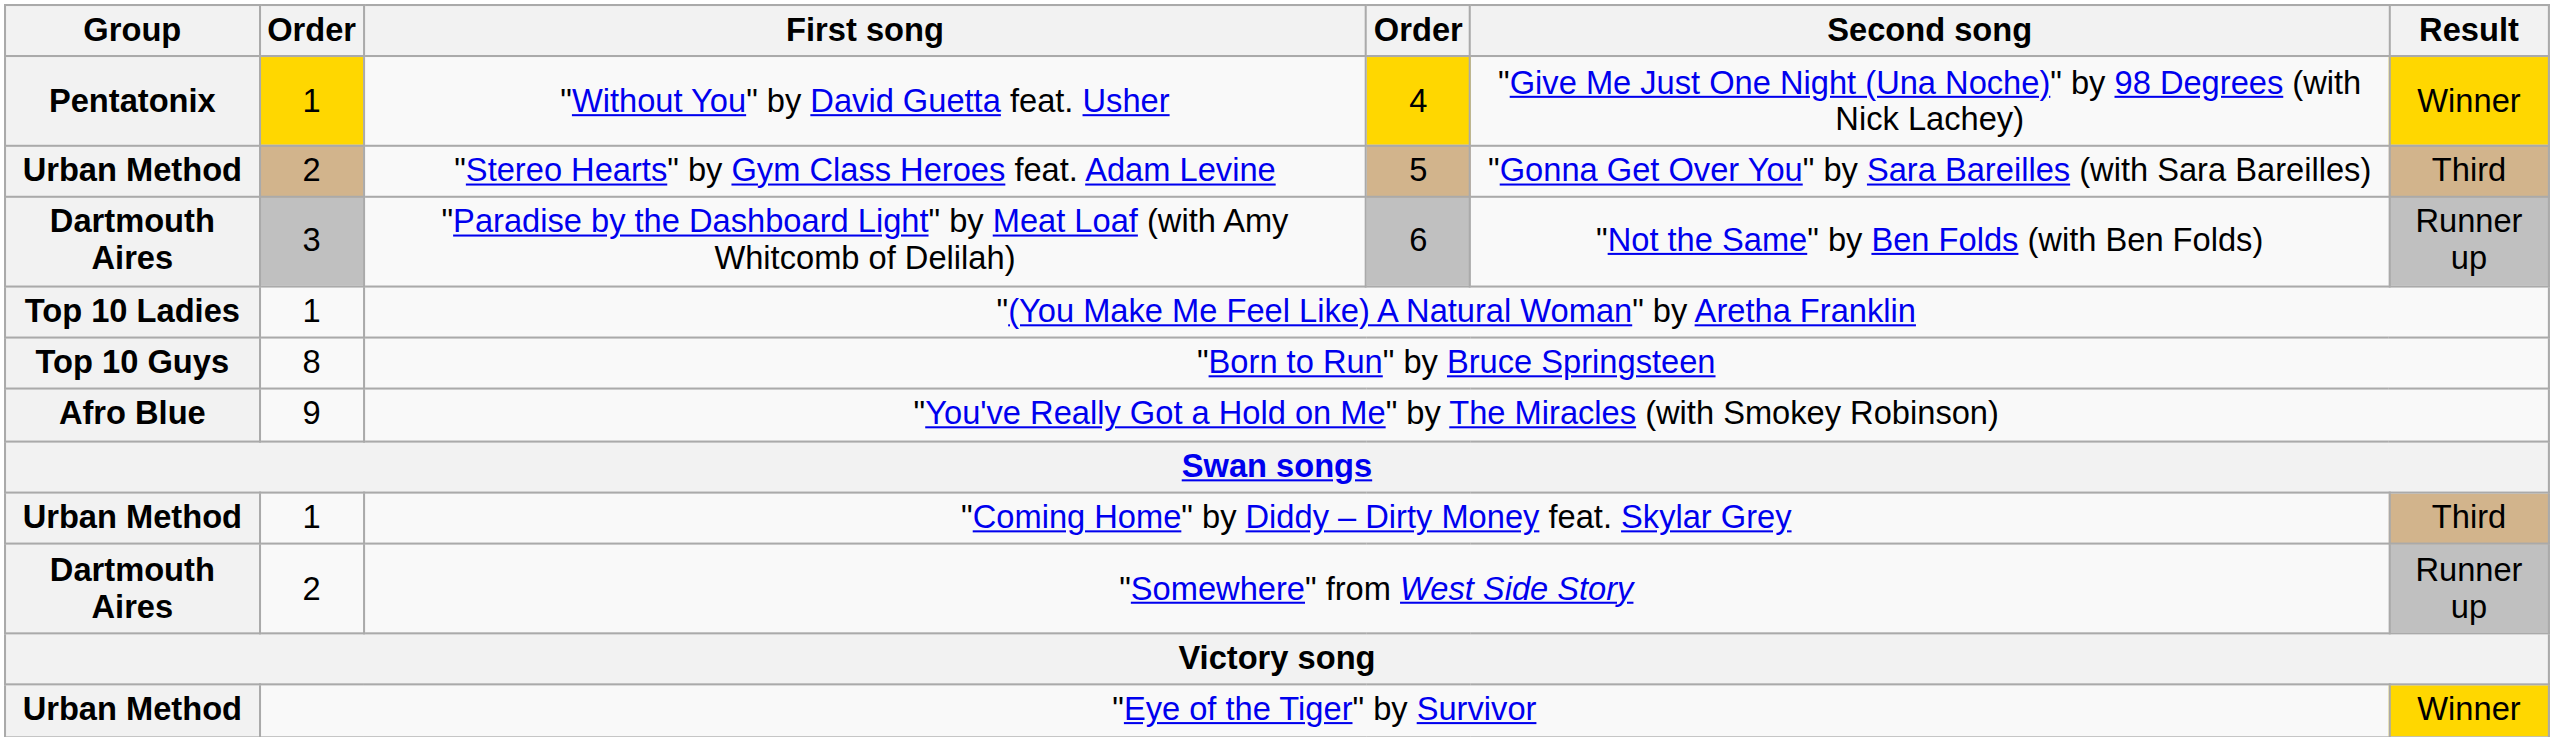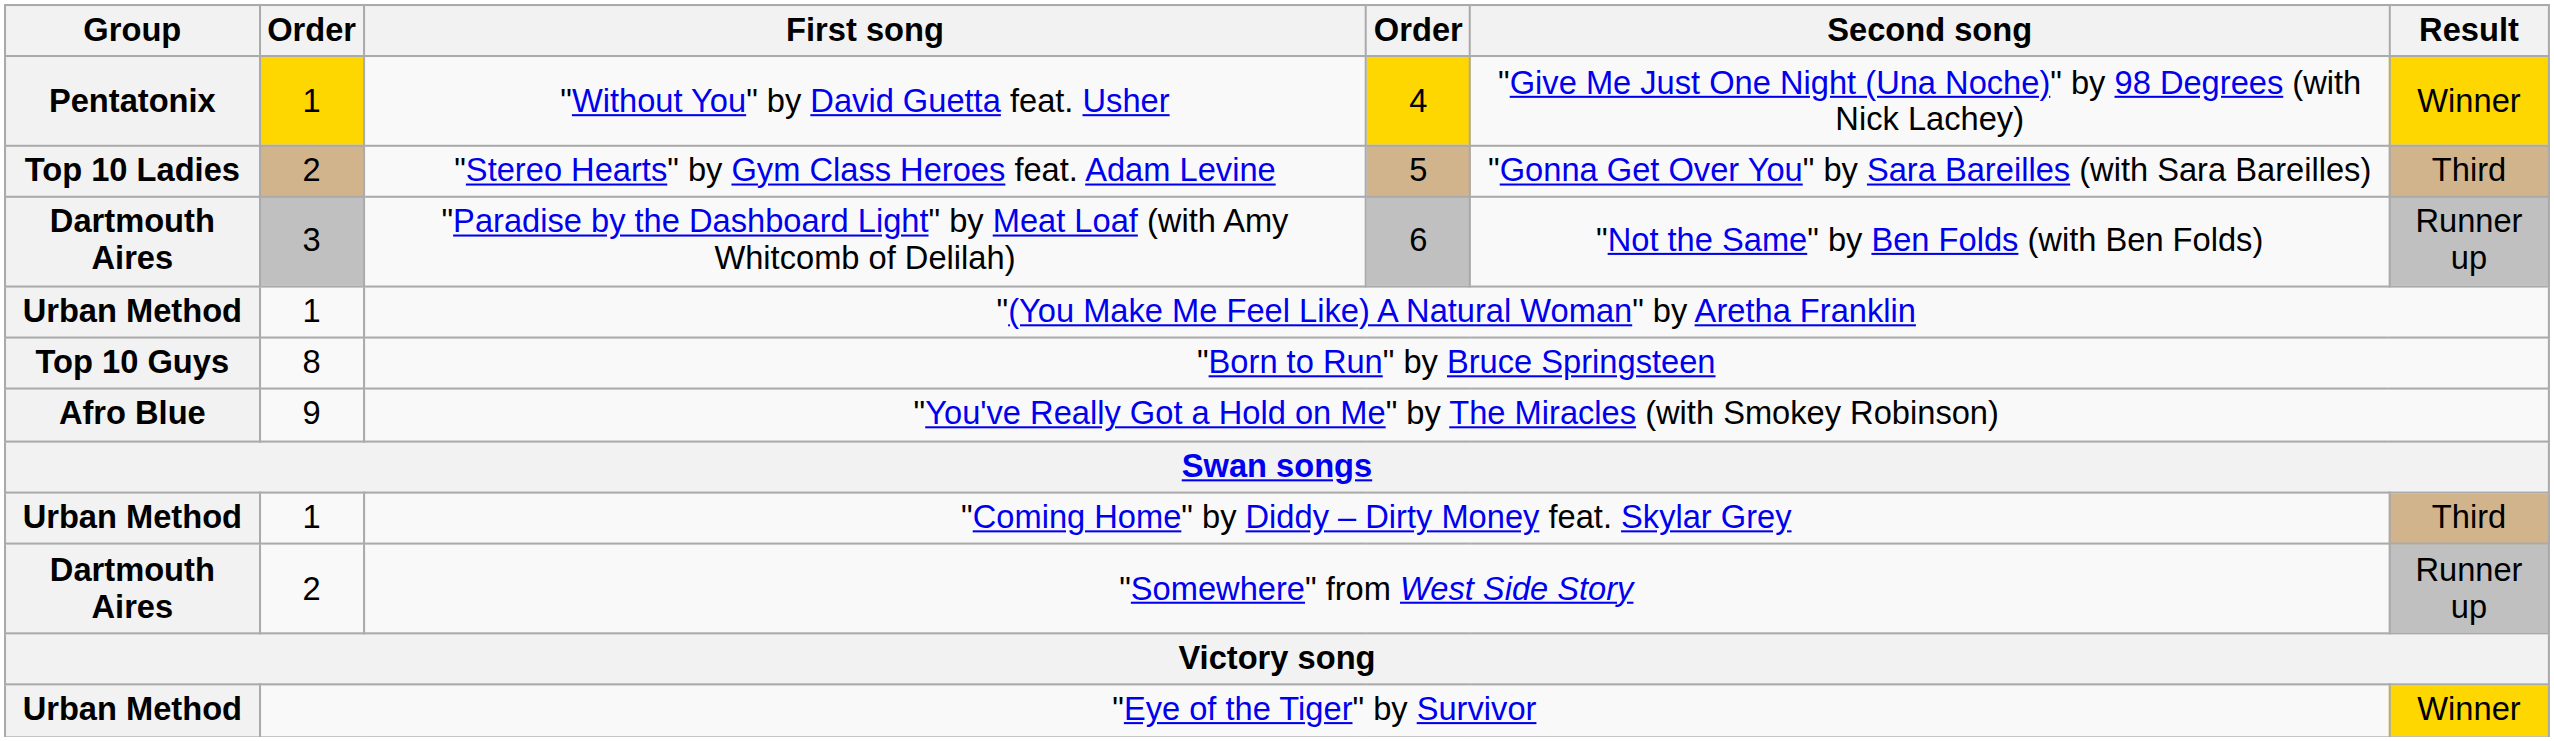"Stereo Hearts" by Gym Class Heroes feat. Adam Levine | Group: Urban Method -> Top 10 Ladies
"(You Make Me Feel Like) A Natural Woman" by Aretha Franklin | Group: Top 10 Ladies -> Urban Method
